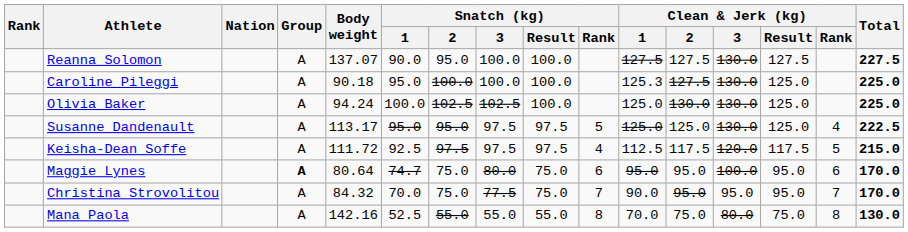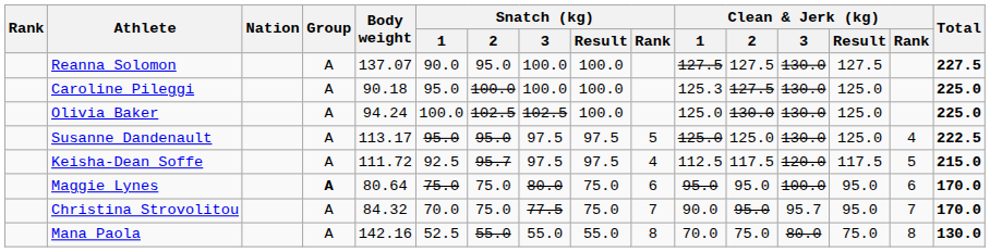Keisha-Dean Soffe | Snatch (kg) / 2: 97.5 -> 95.7
Maggie Lynes | Snatch (kg) / 1: 74.7 -> 75.0
Christina Strovolitou | Clean & Jerk (kg) / 3: 95.0 -> 95.7
